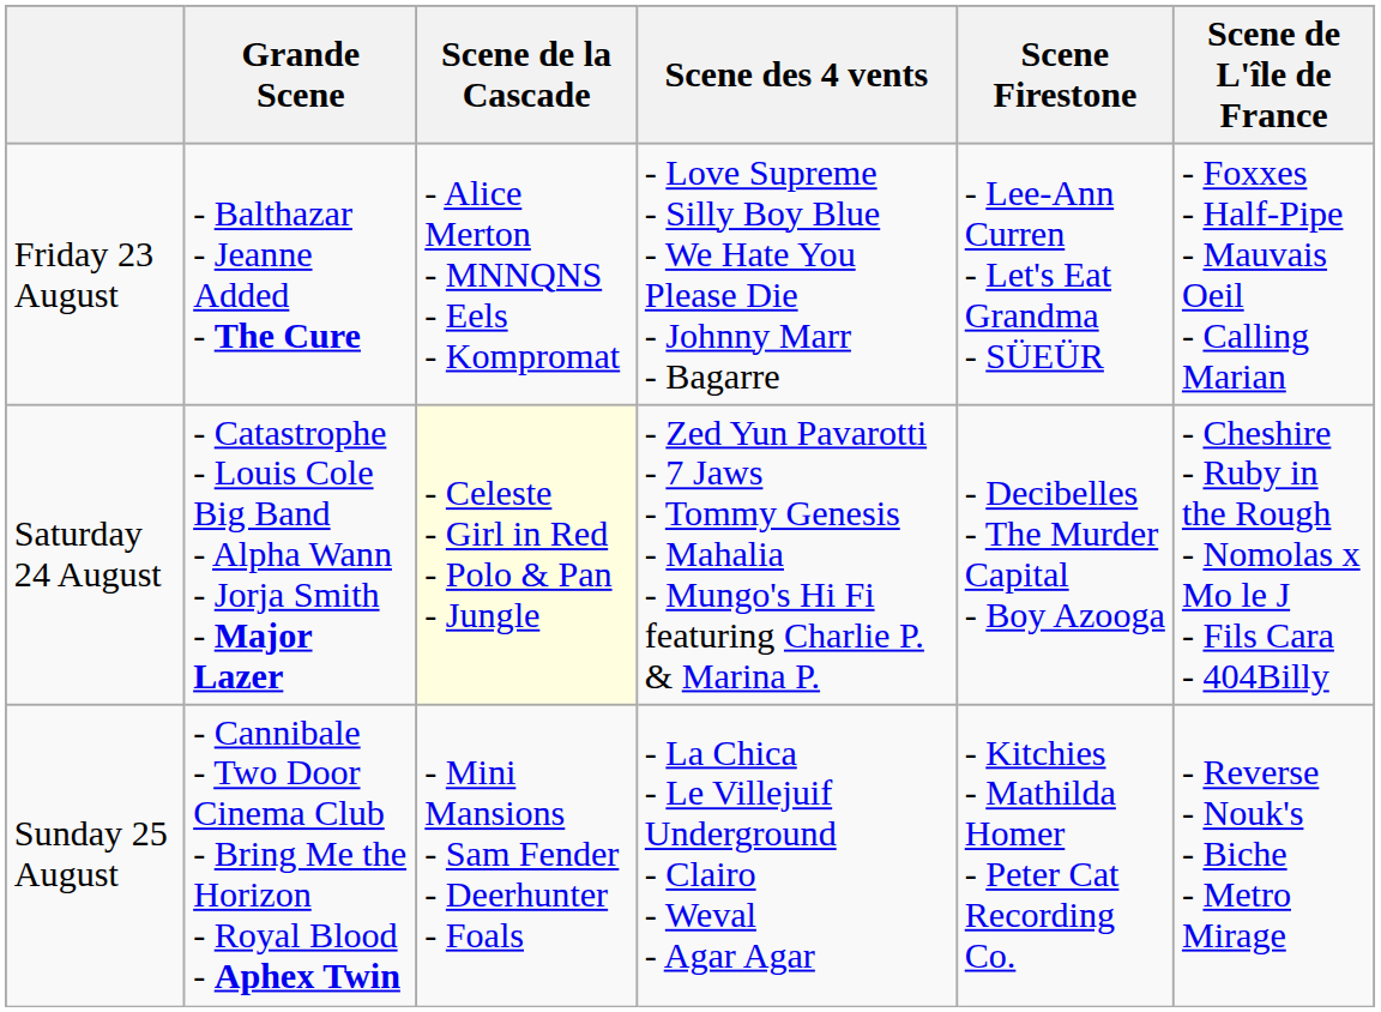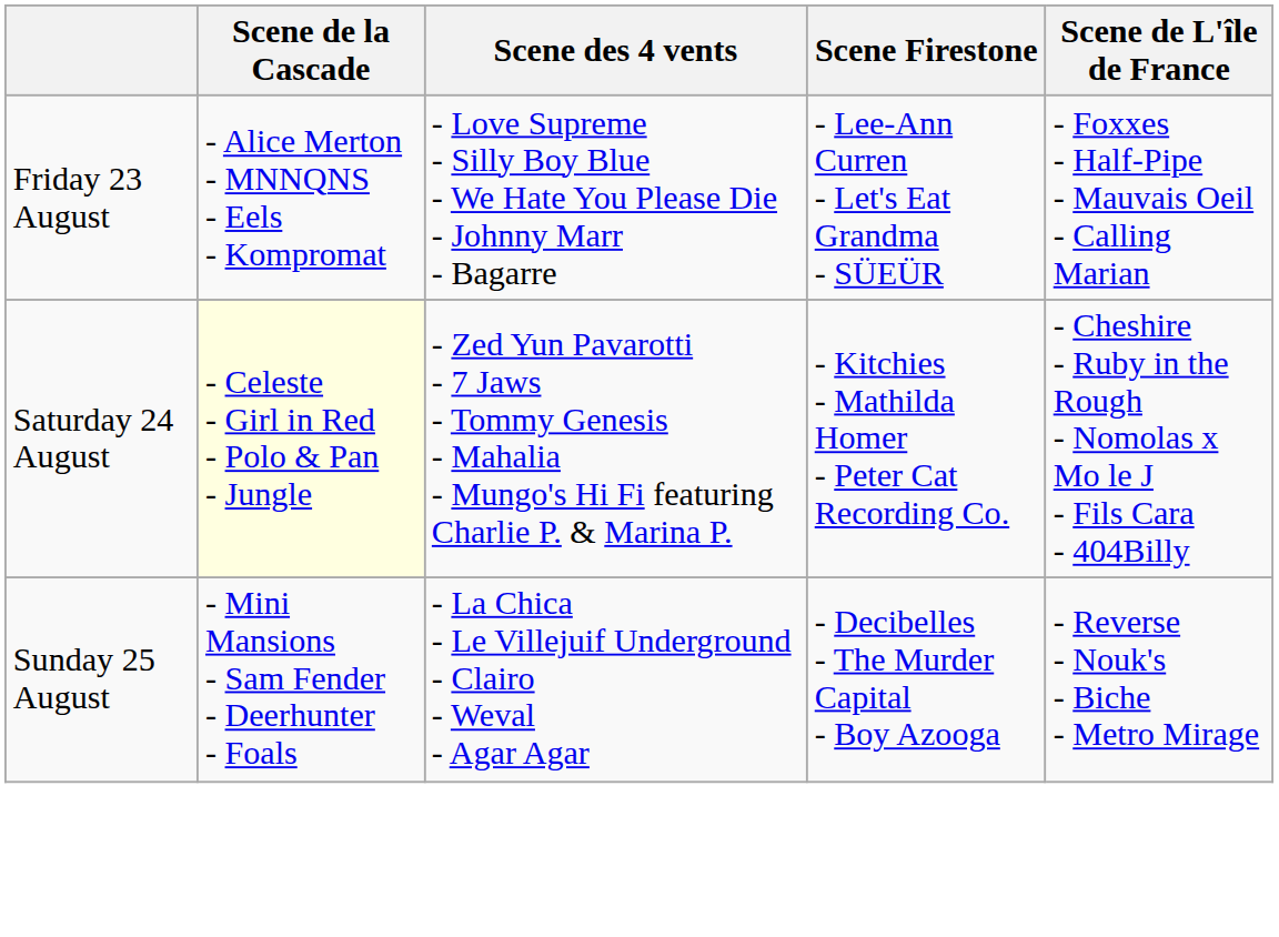- column: Grande Scene | - Balthazar - Jeanne Added - The Cure | - Catastrophe - Louis Cole Big Band - Alpha Wann - Jorja Smith - Major Lazer | - Cannibale - Two Door Cinema Club - Bring Me the Horizon - Royal Blood - Aphex Twin
Saturday 24 August | Scene Firestone: - Decibelles - The Murder Capital - Boy Azooga -> - Kitchies - Mathilda Homer - Peter Cat Recording Co.
Sunday 25 August | Scene Firestone: - Kitchies - Mathilda Homer - Peter Cat Recording Co. -> - Decibelles - The Murder Capital - Boy Azooga
